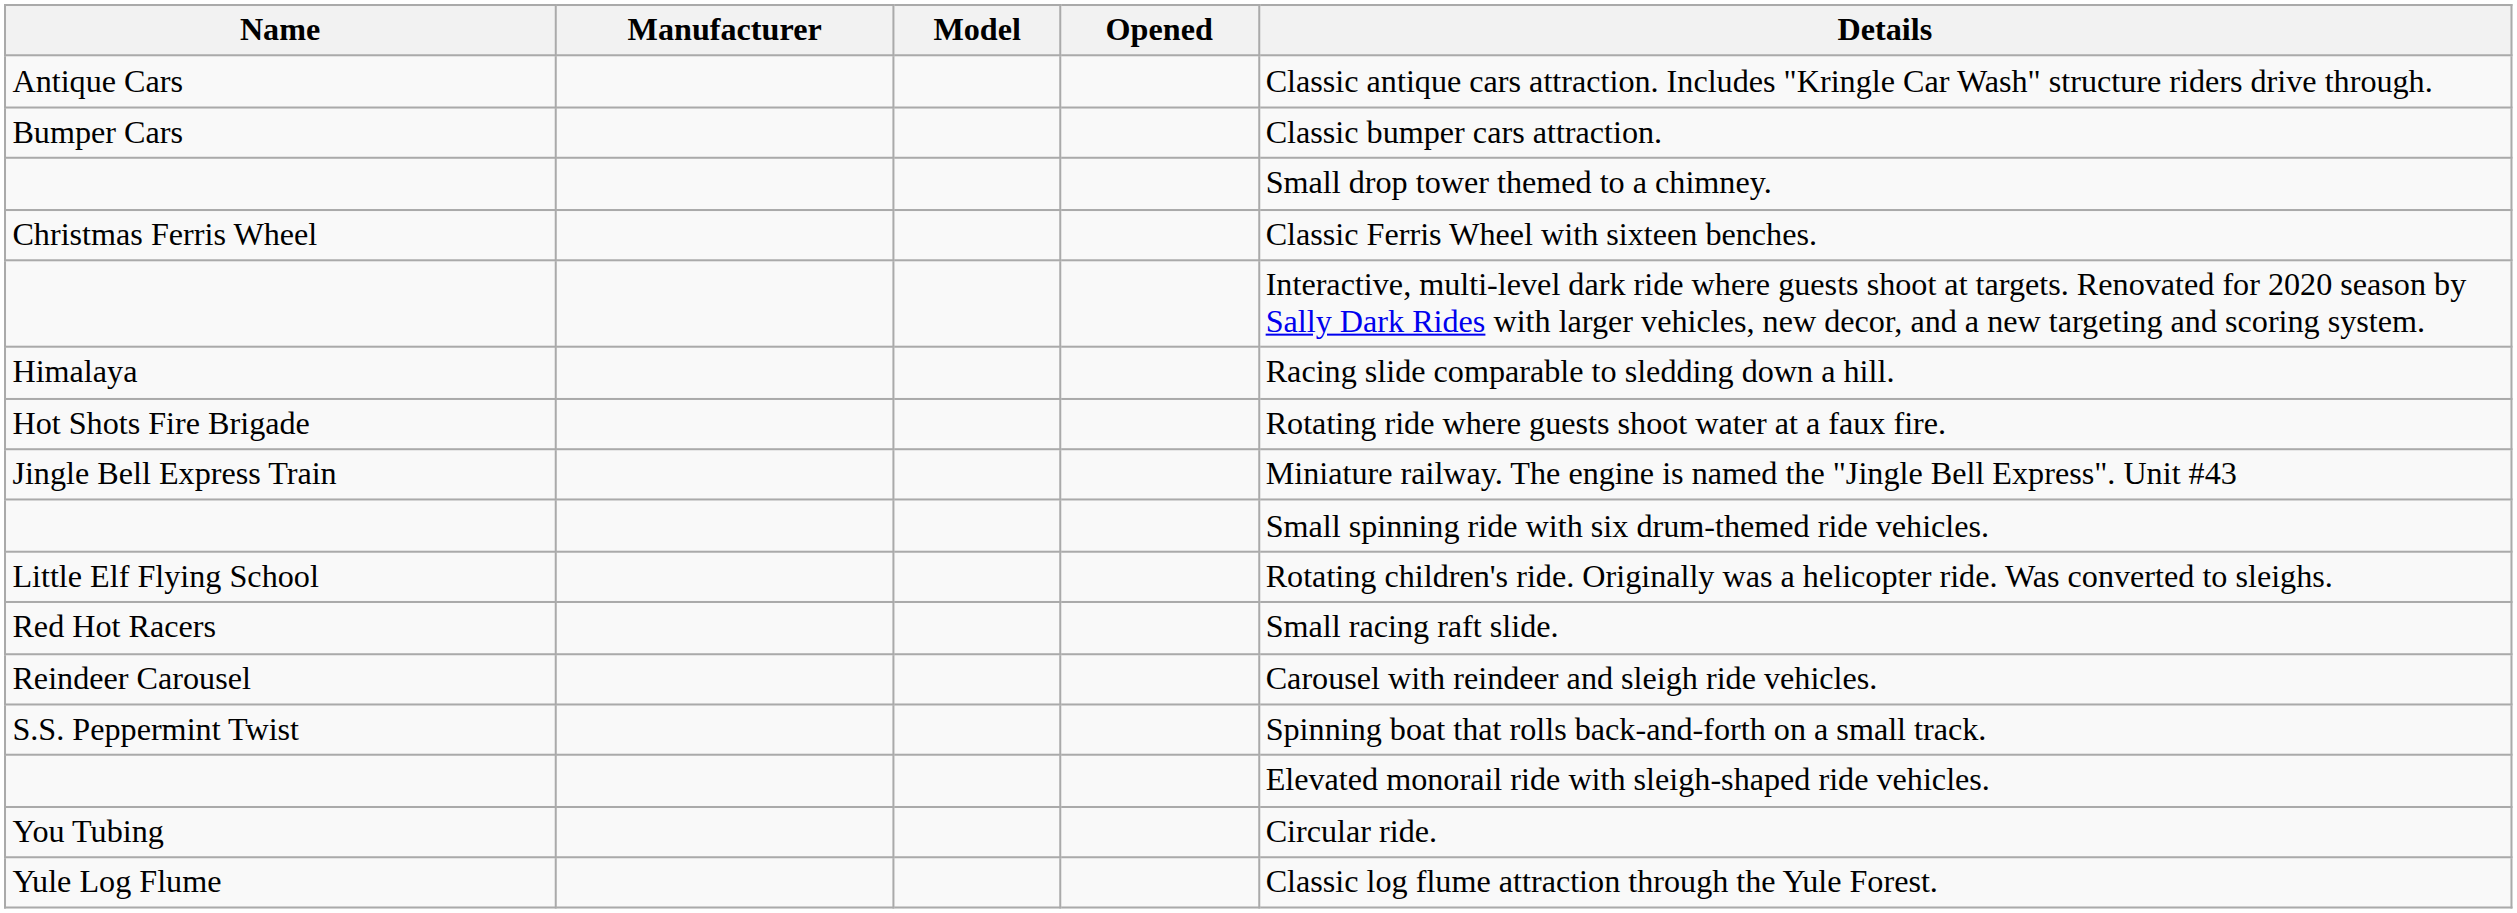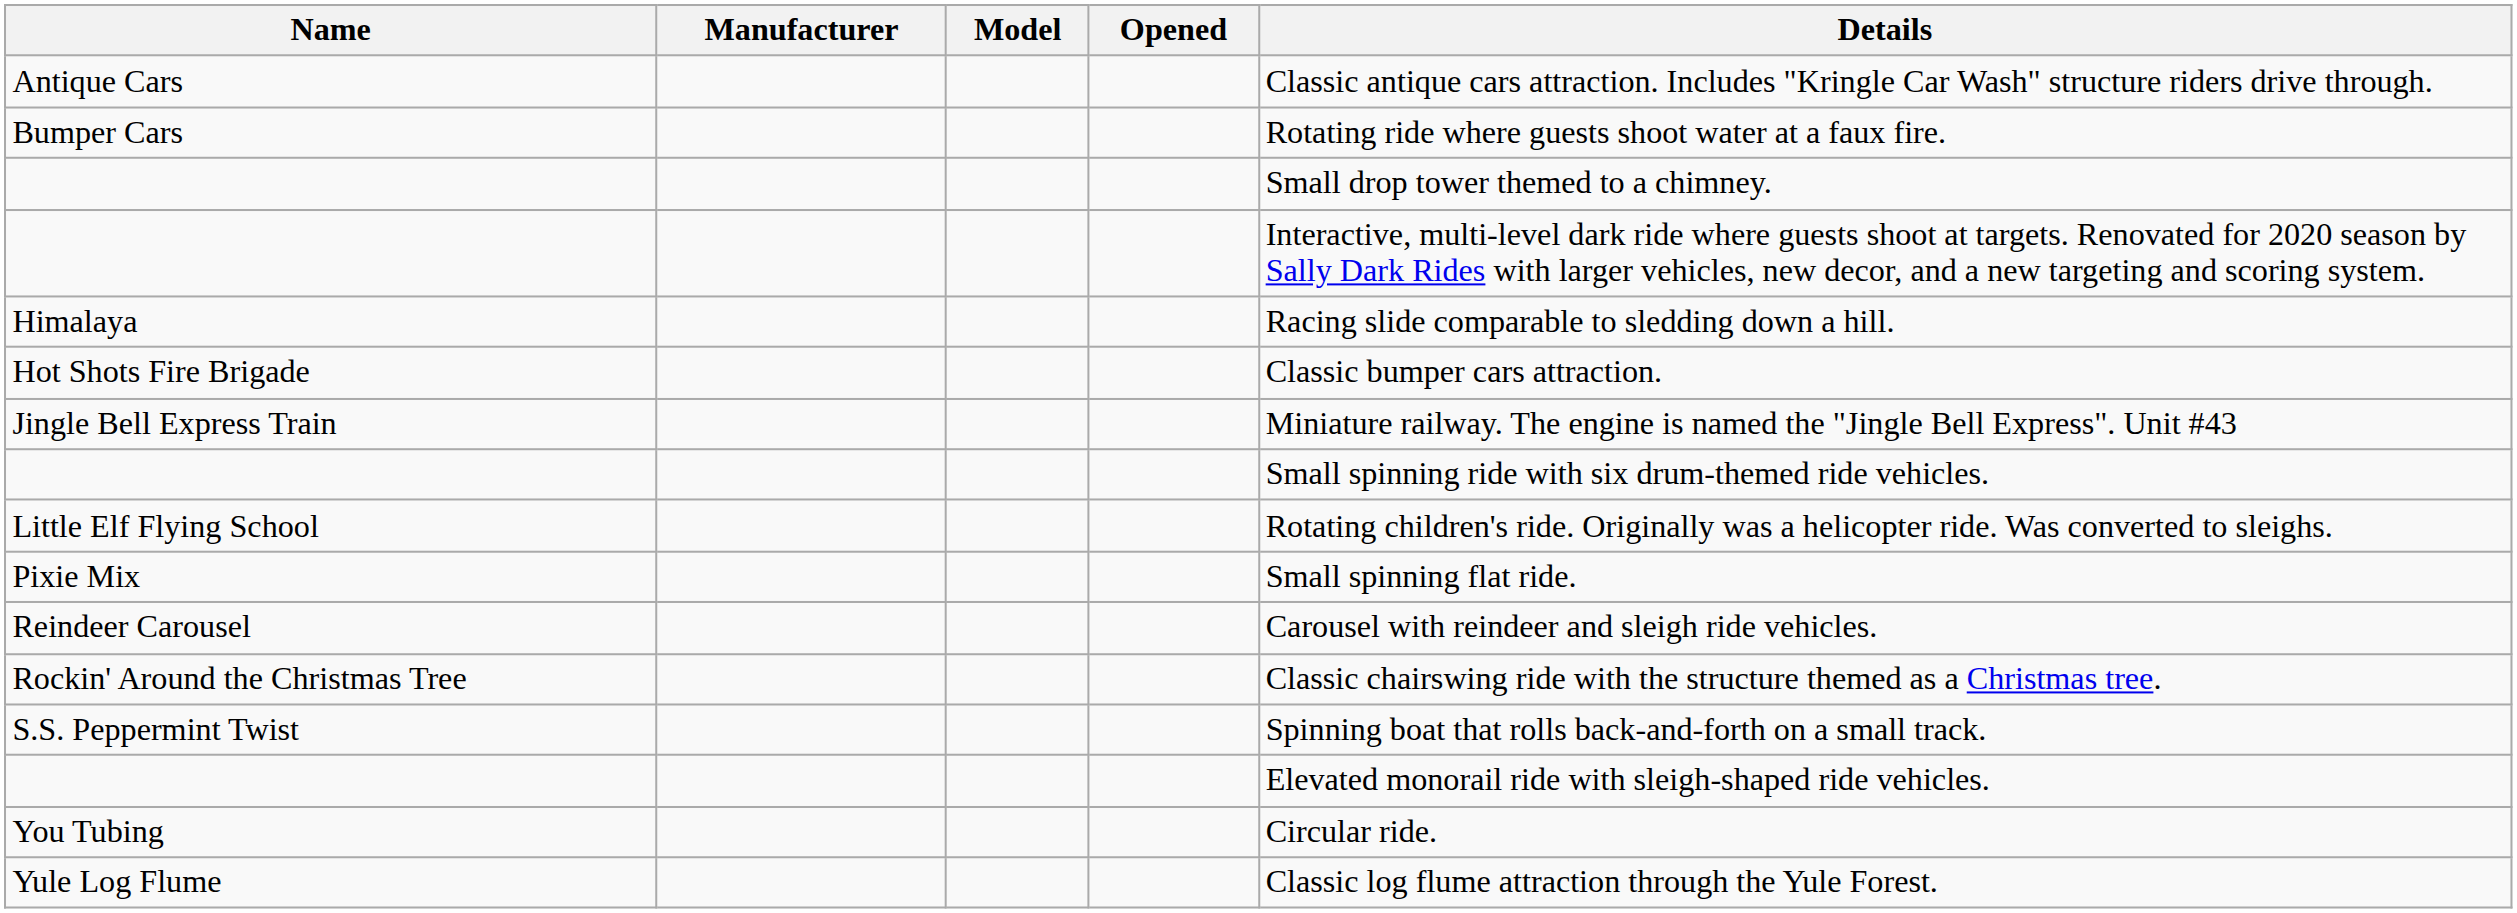Bumper Cars | Details: Classic bumper cars attraction. -> Rotating ride where guests shoot water at a faux fire.
- row: Christmas Ferris Wheel | Classic Ferris Wheel with sixteen benches.
Hot Shots Fire Brigade | Details: Rotating ride where guests shoot water at a faux fire. -> Classic bumper cars attraction.
+ row: Pixie Mix | Small spinning flat ride.
- row: Red Hot Racers | Small racing raft slide.
+ row: Rockin' Around the Christmas Tree | Classic chairswing ride with the structure themed as a Christmas tree.
